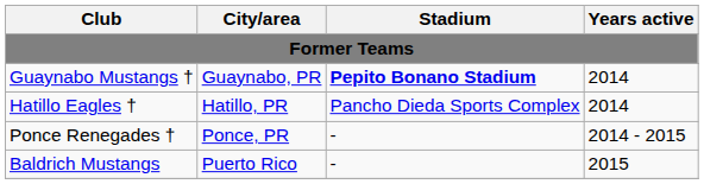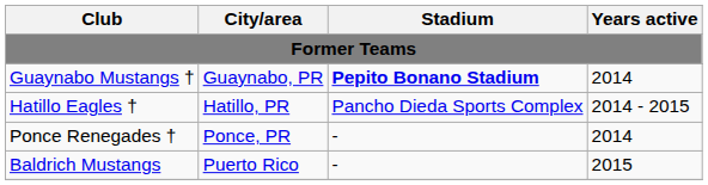Hatillo Eagles † | Years active: 2014 -> 2014 - 2015
Ponce Renegades † | Years active: 2014 - 2015 -> 2014
